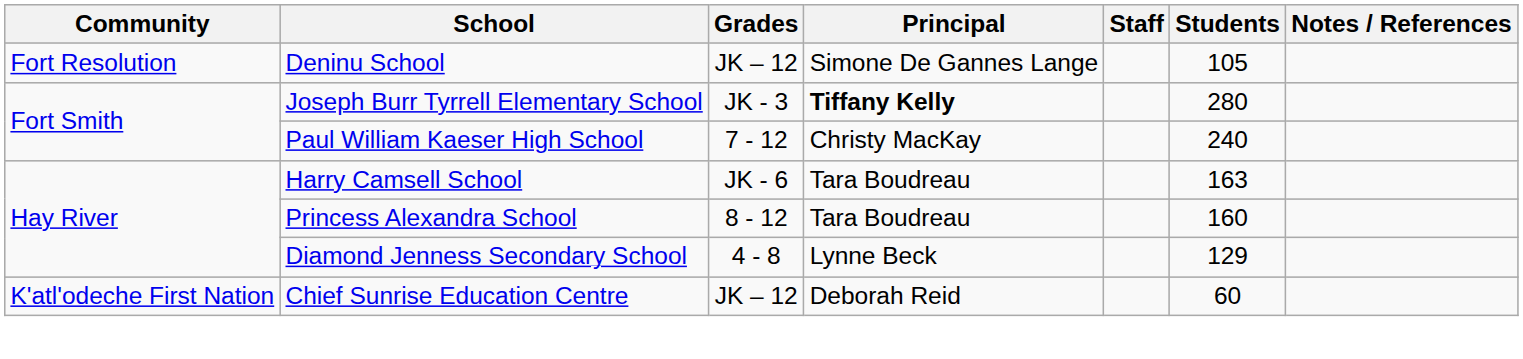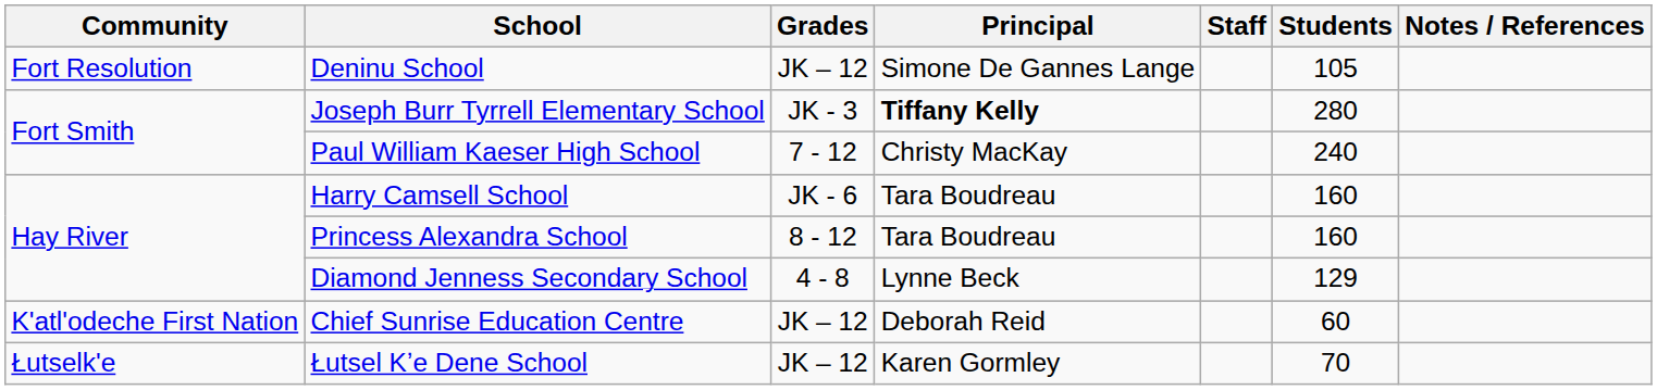Harry Camsell School | Students: 163 -> 160
+ row: Łutselk'e | Łutsel Kʼe Dene School | JK – 12 | Karen Gormley | 70
